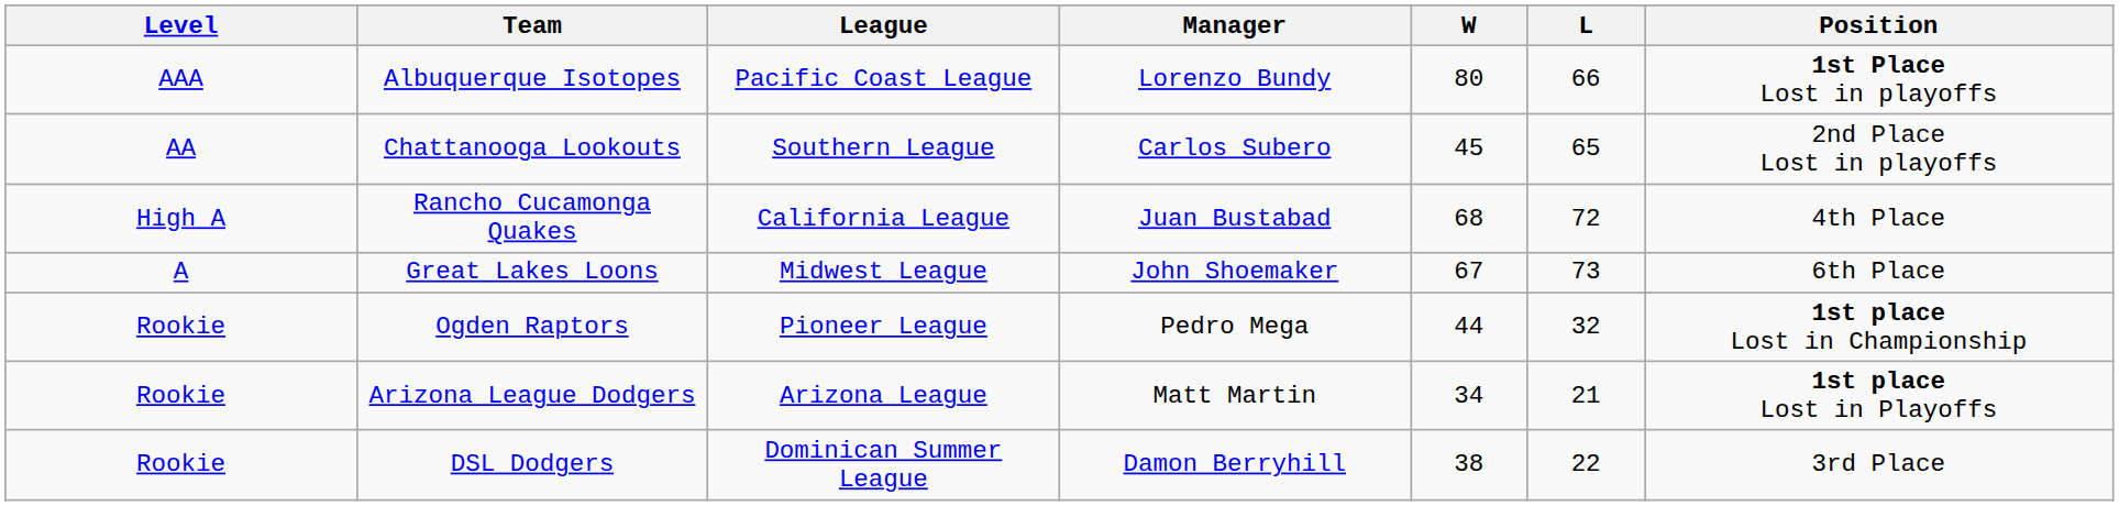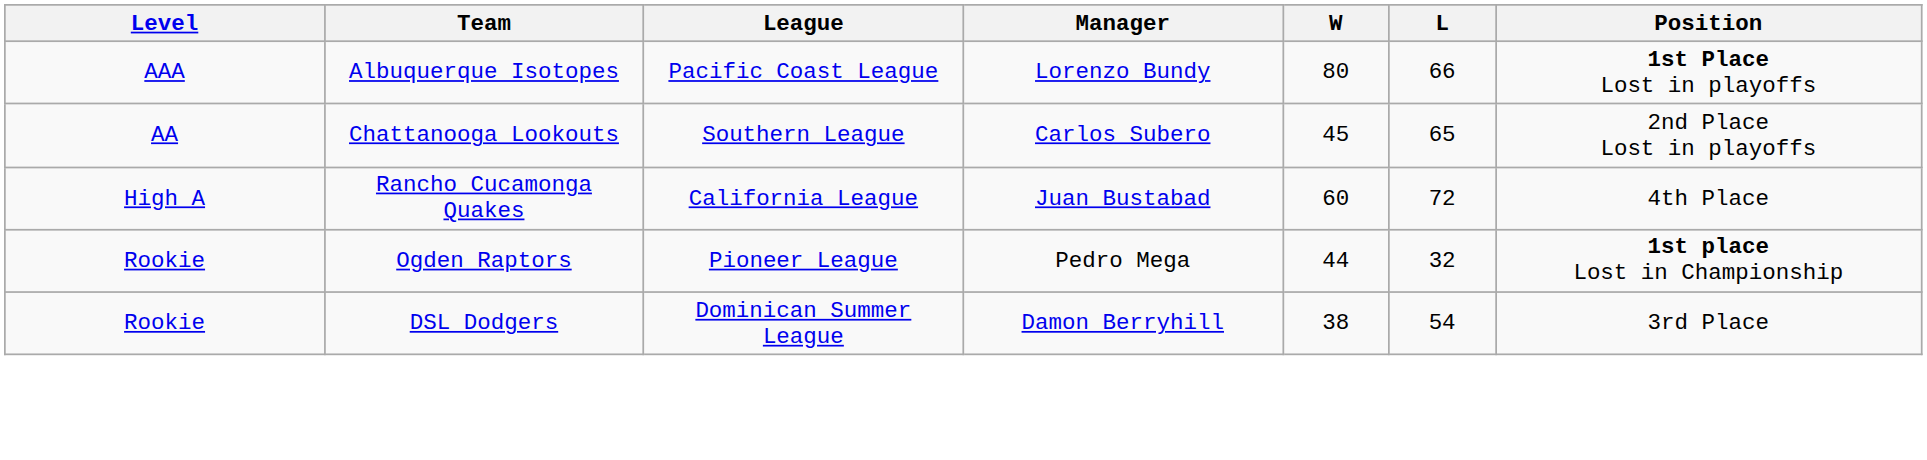Rancho Cucamonga Quakes | W: 68 -> 60
- row: A | Great Lakes Loons | Midwest League | John Shoemaker | 67 | 73 | 6th Place
- row: Rookie | Arizona League Dodgers | Arizona League | Matt Martin | 34 | 21 | 1st place Lost in Playoffs
DSL Dodgers | L: 22 -> 54
